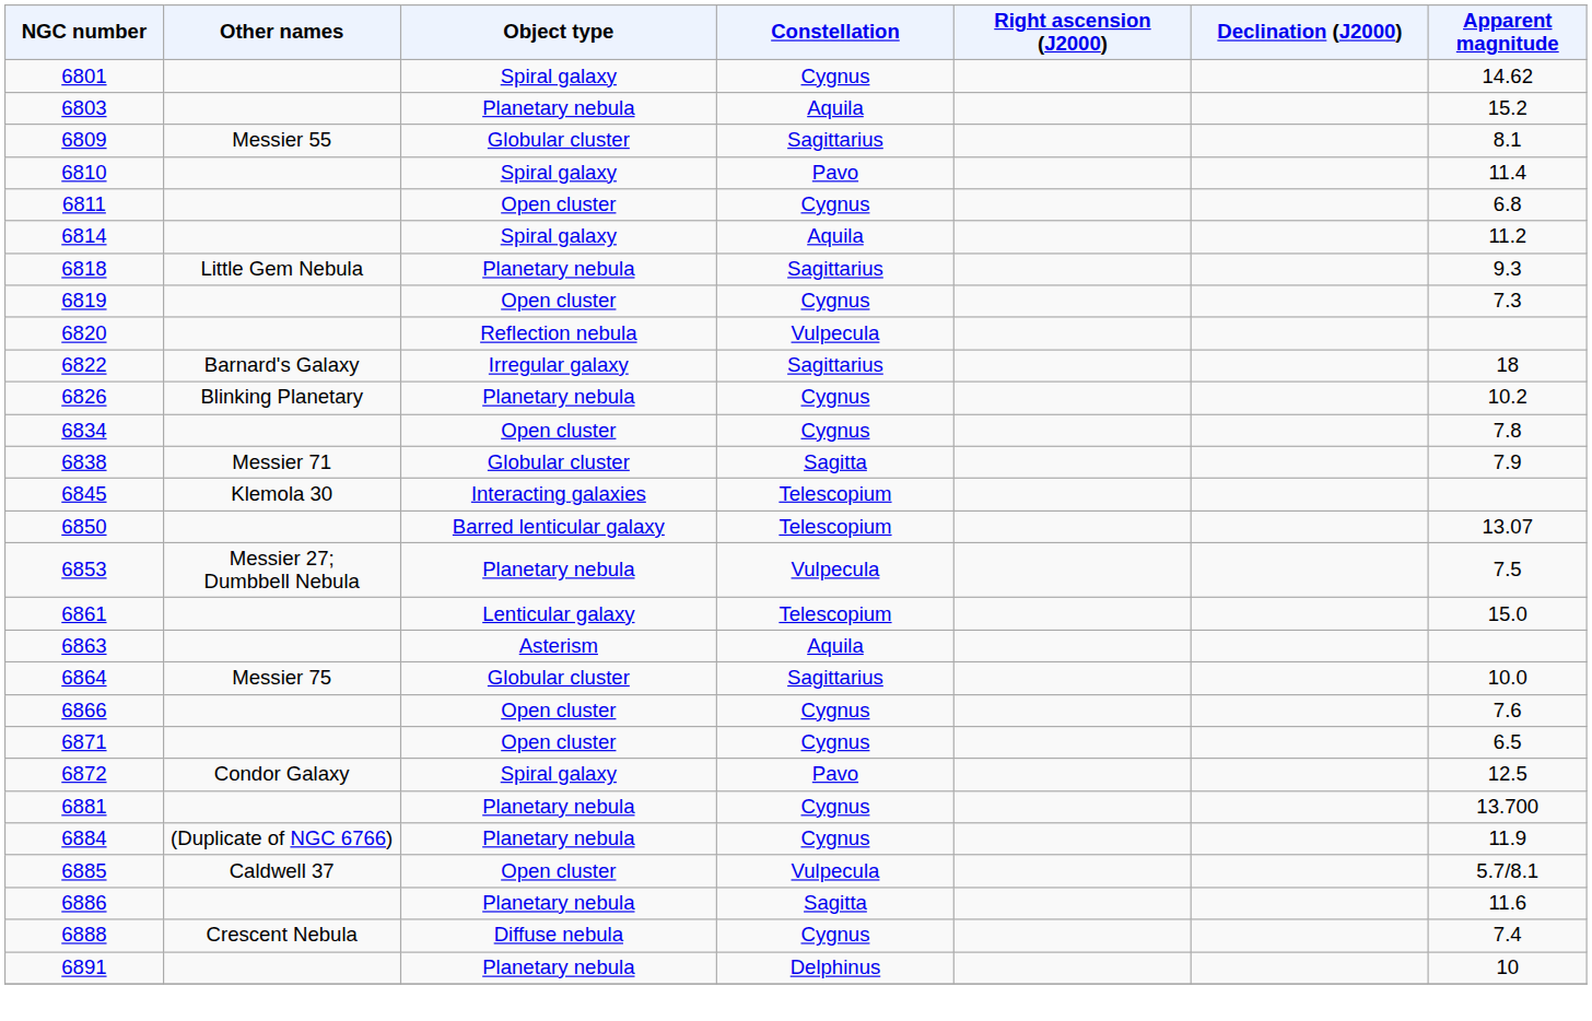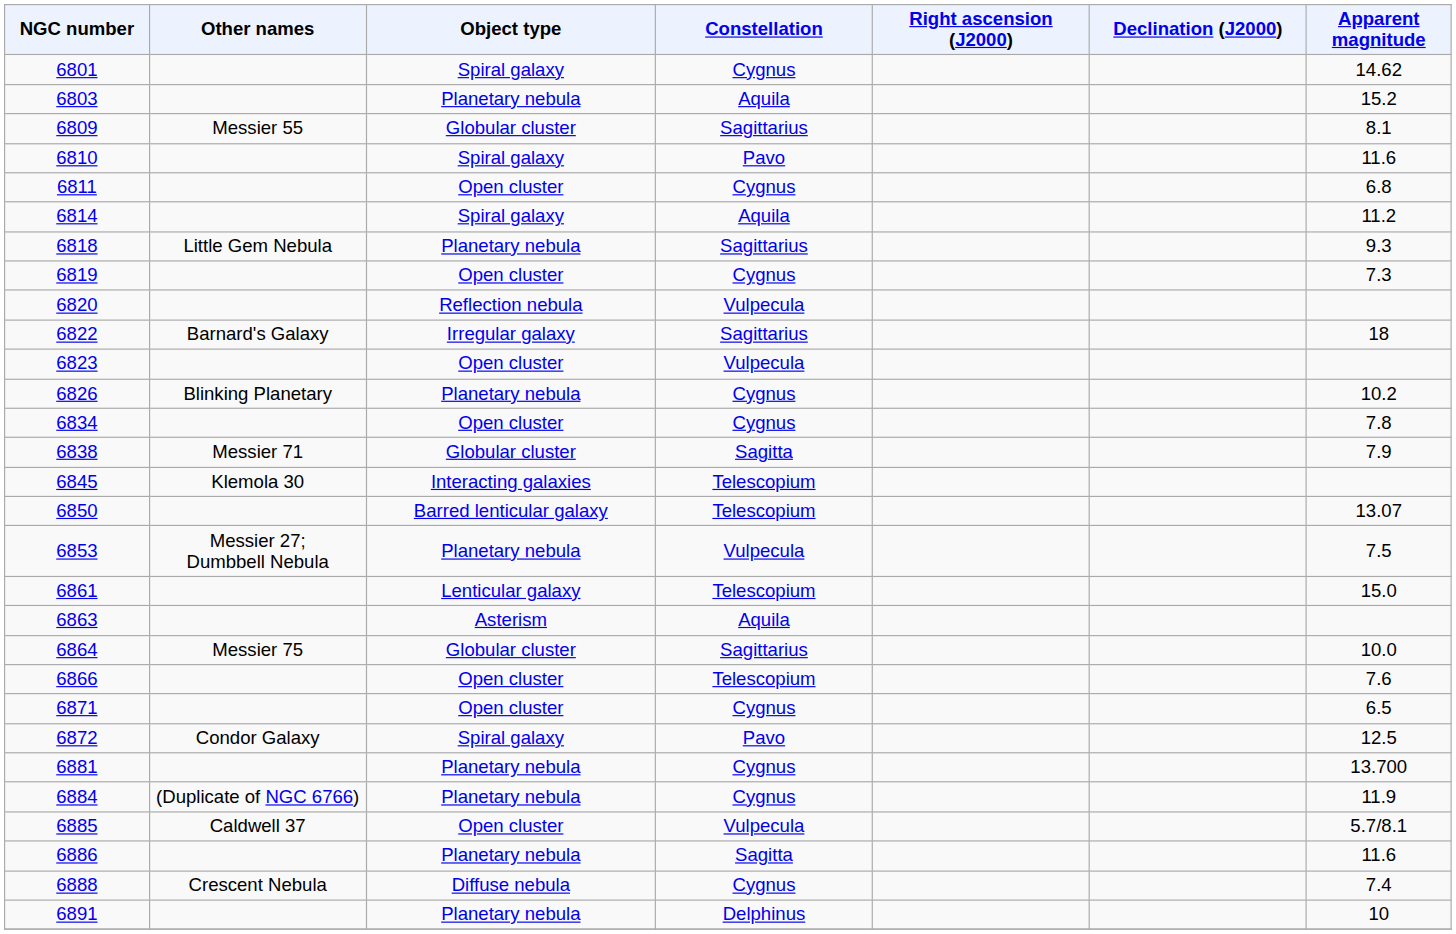6810 | Apparent magnitude: 11.4 -> 11.6
+ row: 6823 | Open cluster | Vulpecula
6866 | Constellation: Cygnus -> Telescopium
